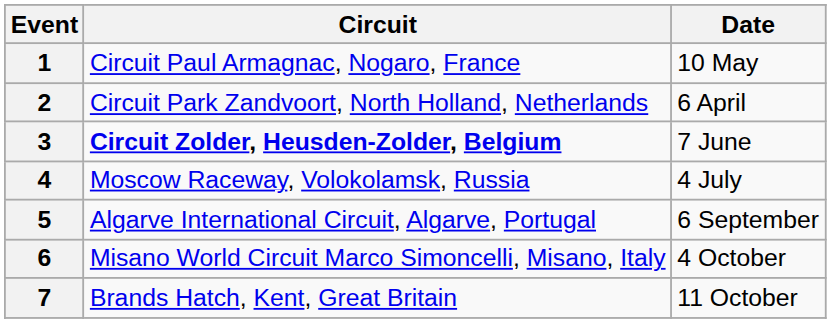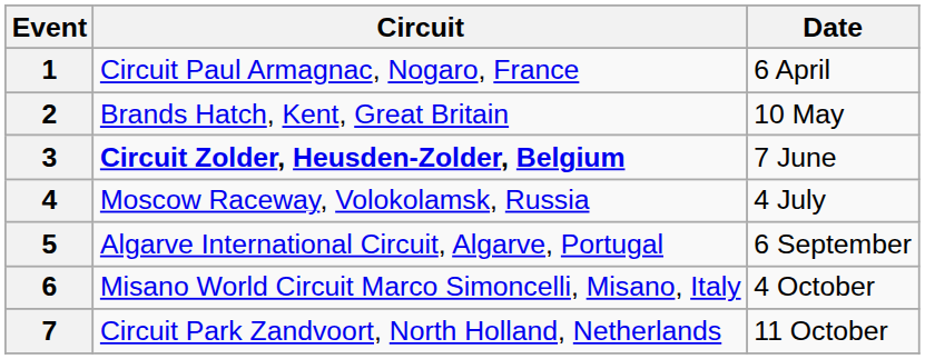1 | Date: 10 May -> 6 April
2 | Circuit: Circuit Park Zandvoort, North Holland, Netherlands -> Brands Hatch, Kent, Great Britain
2 | Date: 6 April -> 10 May
7 | Circuit: Brands Hatch, Kent, Great Britain -> Circuit Park Zandvoort, North Holland, Netherlands
